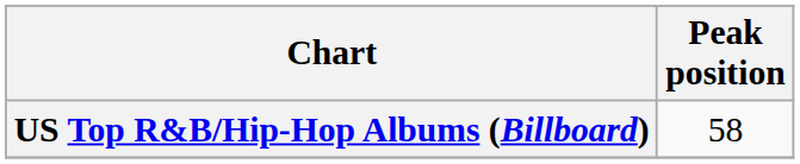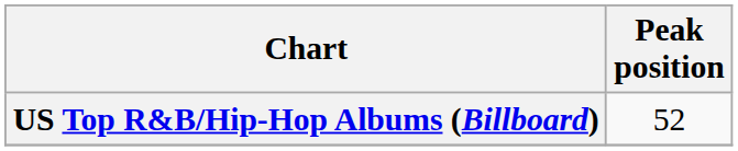US Top R&B/Hip-Hop Albums (Billboard) | Peak position: 58 -> 52
